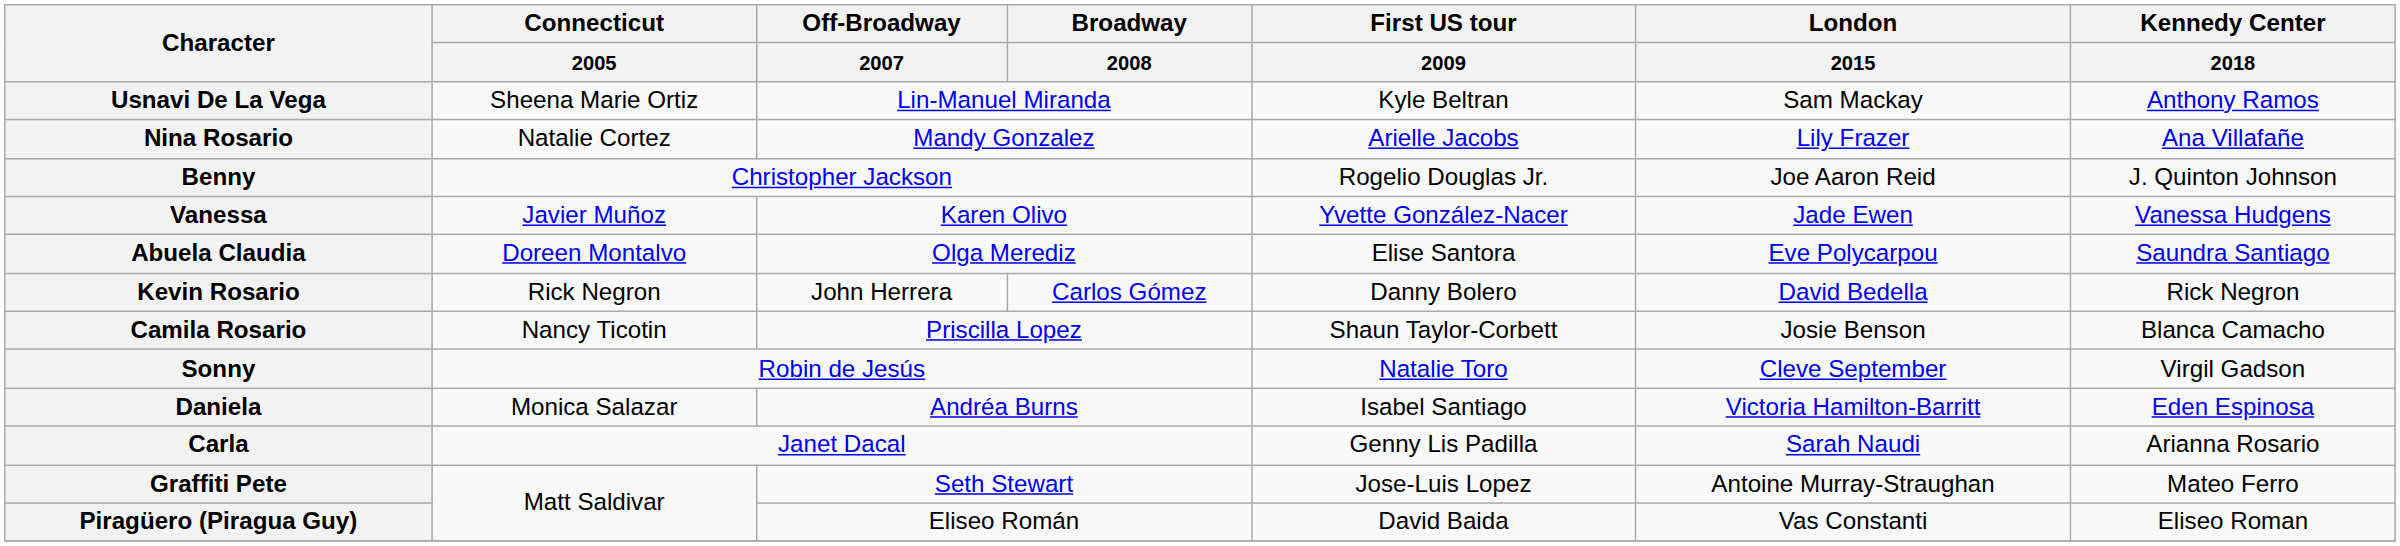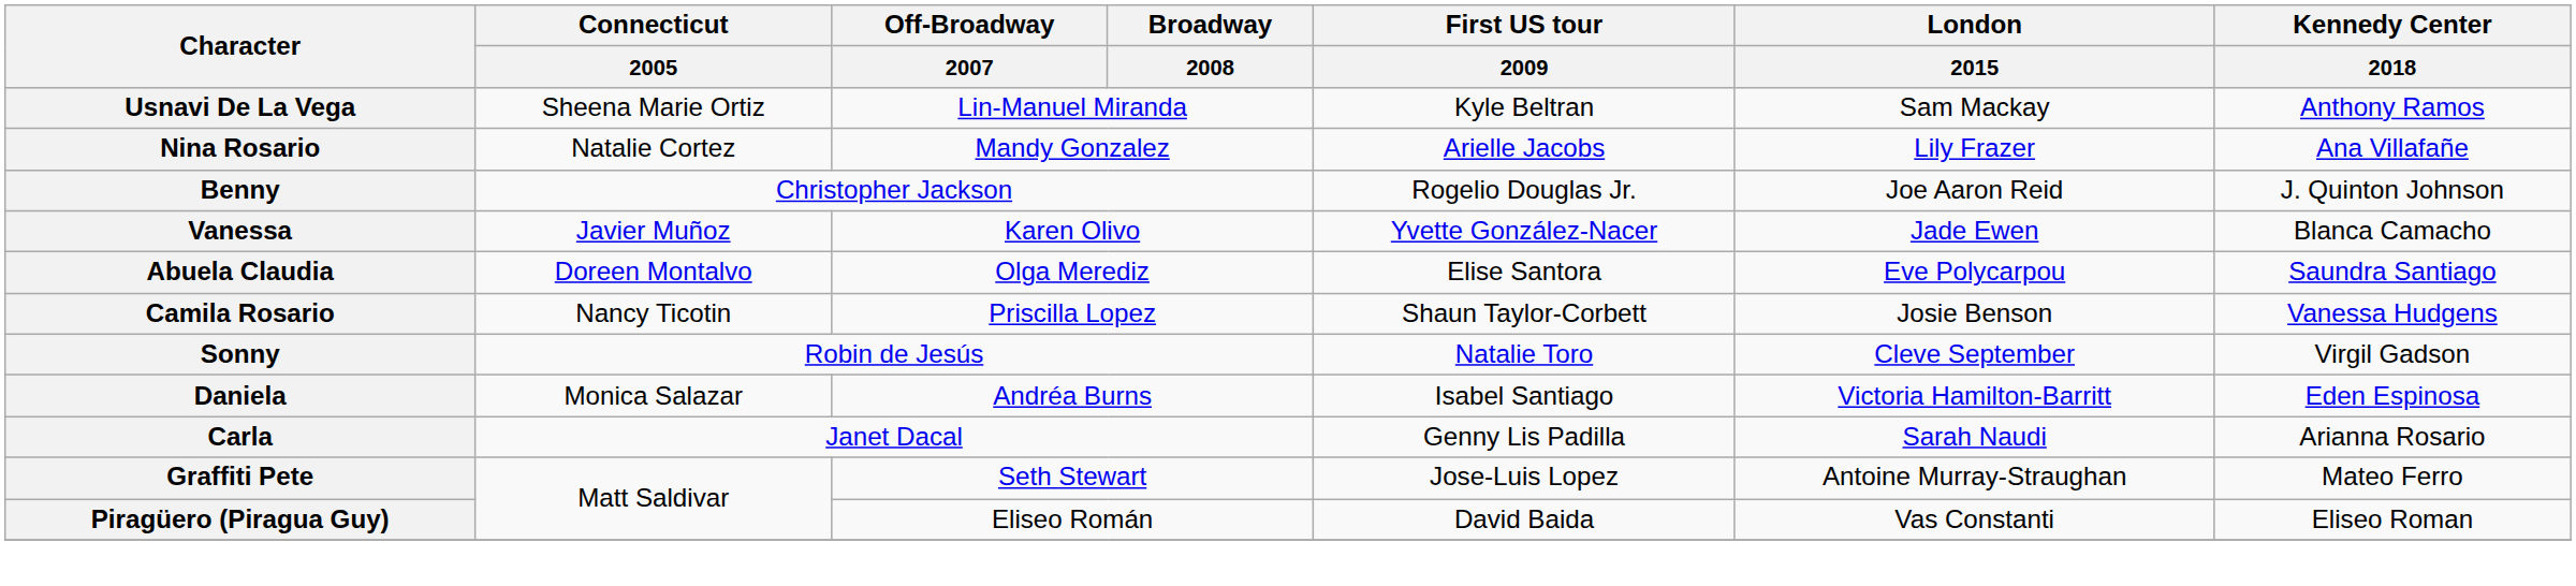Vanessa | Kennedy Center / 2018: Vanessa Hudgens -> Blanca Camacho
- row: Kevin Rosario | Rick Negron | John Herrera | Carlos Gómez | Danny Bolero | David Bedella | Rick Negron
Camila Rosario | Kennedy Center / 2018: Blanca Camacho -> Vanessa Hudgens
